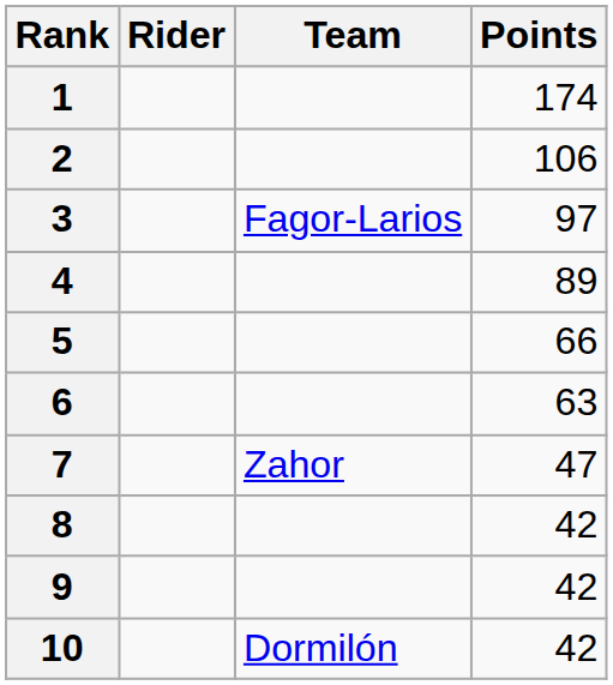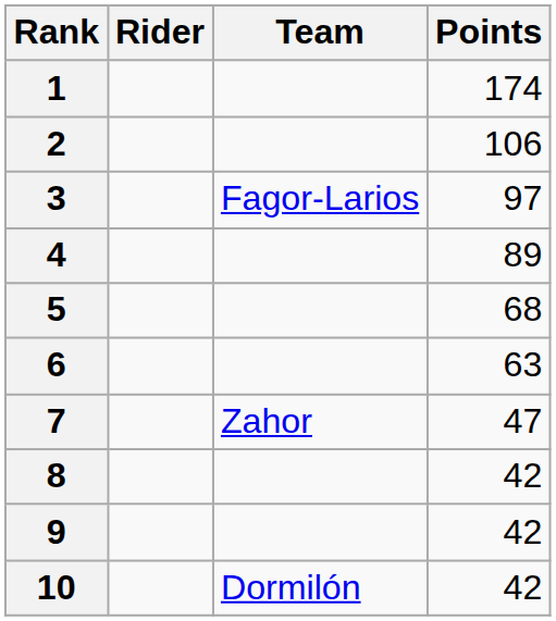5 | Points: 66 -> 68
